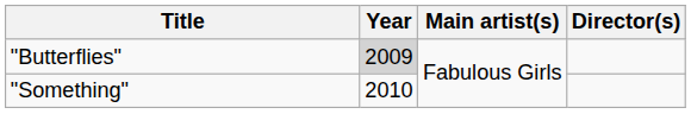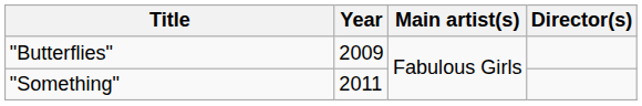"Butterflies" | Year: lightgrey background -> no background
"Something" | Year: 2010 -> 2011
